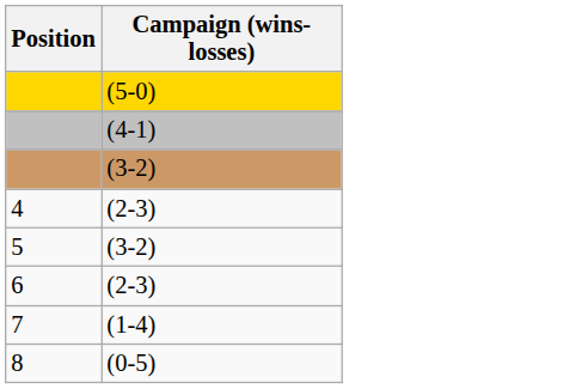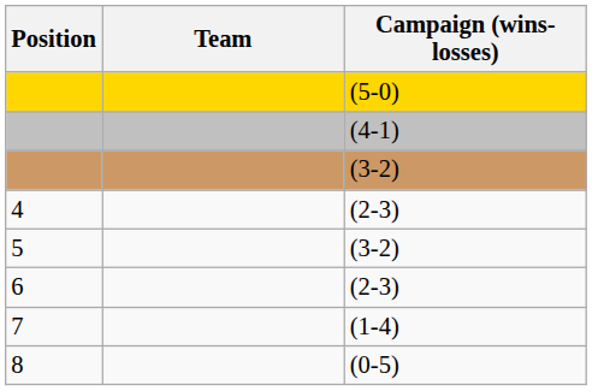+ column: Team
